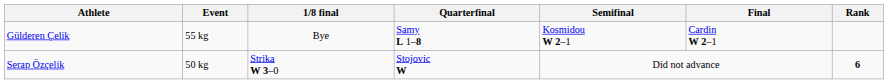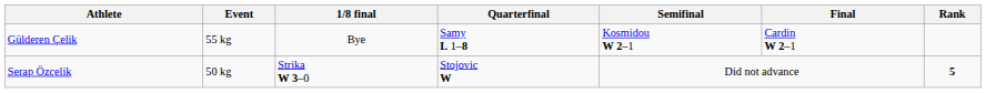Serap Özçelik | Rank: 6 -> 5
